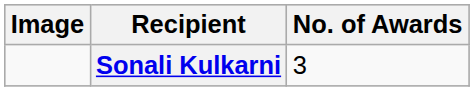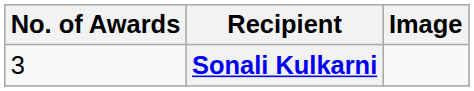columns swapped: Image <-> No. of Awards
